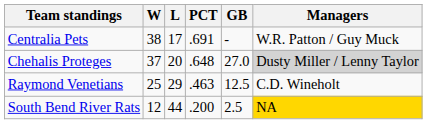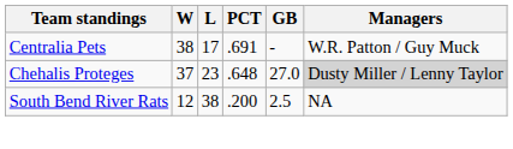Chehalis Proteges | L: 20 -> 23
- row: Raymond Venetians | 25 | 29 | .463 | 12.5 | C.D. Wineholt
South Bend River Rats | L: 44 -> 38
South Bend River Rats | Managers: gold background -> no background
